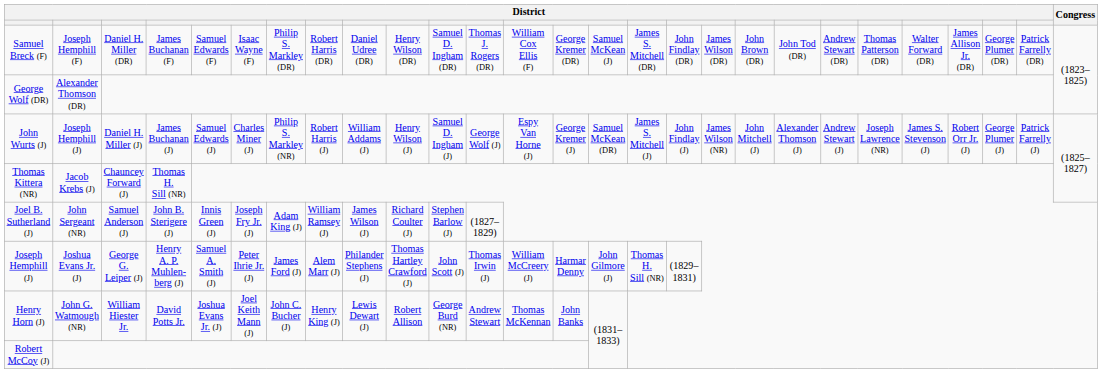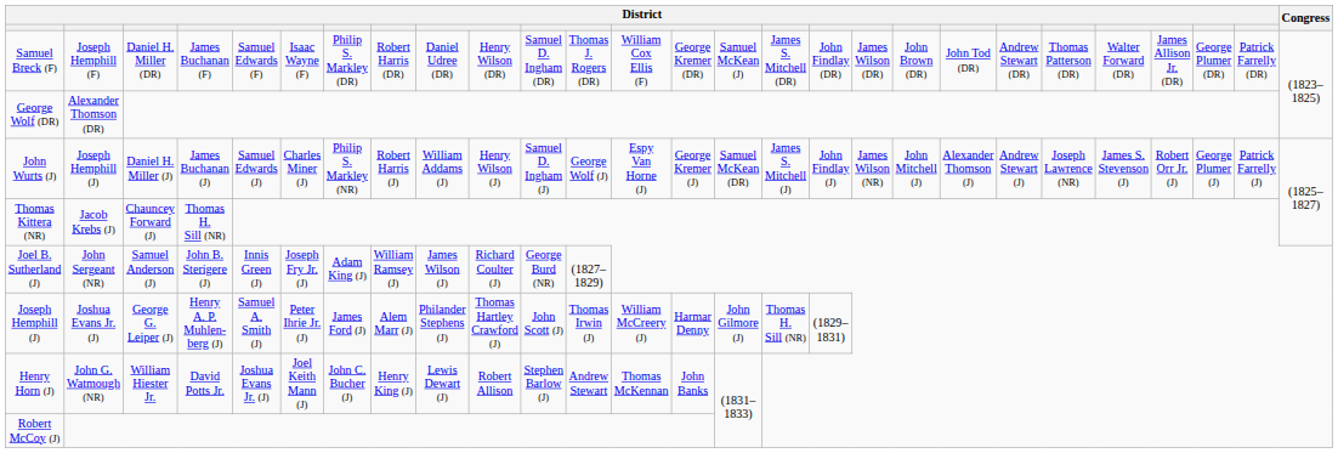Joel B. Sutherland (J) | column 11: Stephen Barlow (J) -> George Burd (NR)
Henry Horn (J) | column 11: George Burd (NR) -> Stephen Barlow (J)
